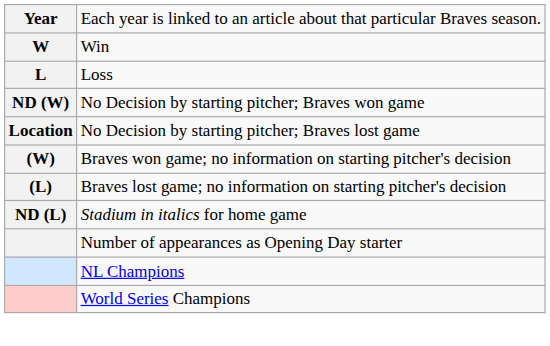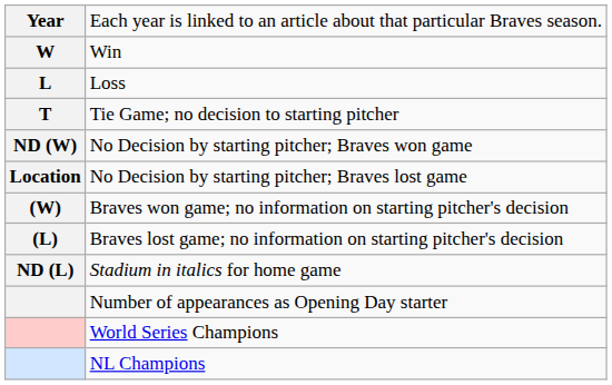+ row: T | Tie Game; no decision to starting pitcher
rows swapped: NL Champions <-> World Series Champions
